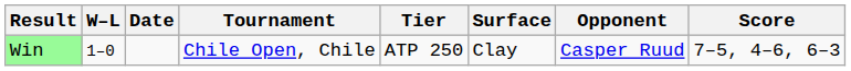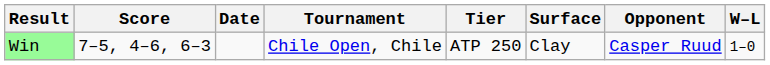columns swapped: W–L <-> Score
